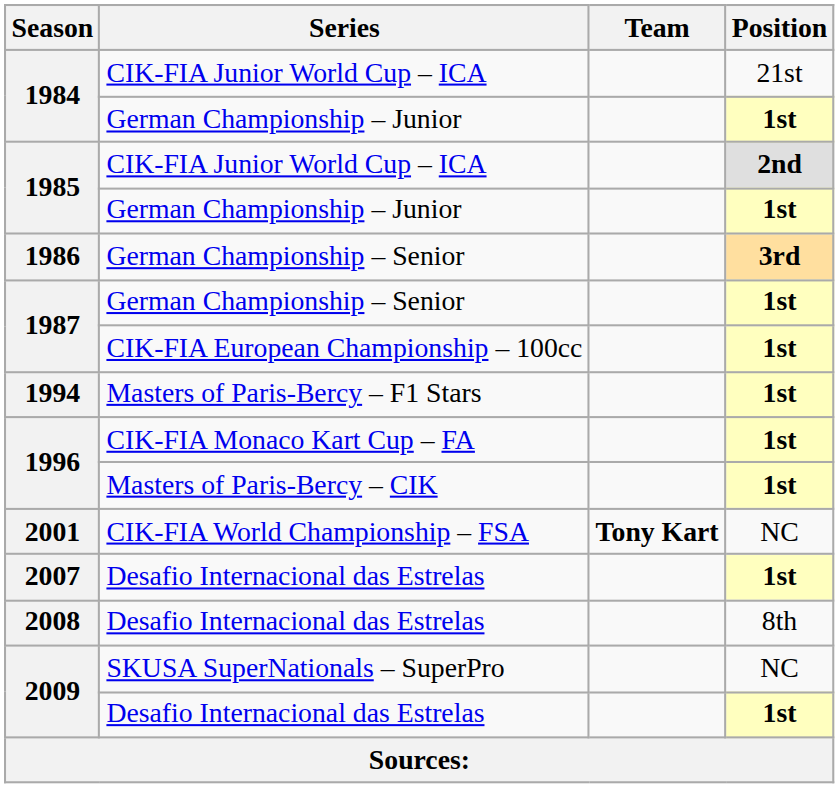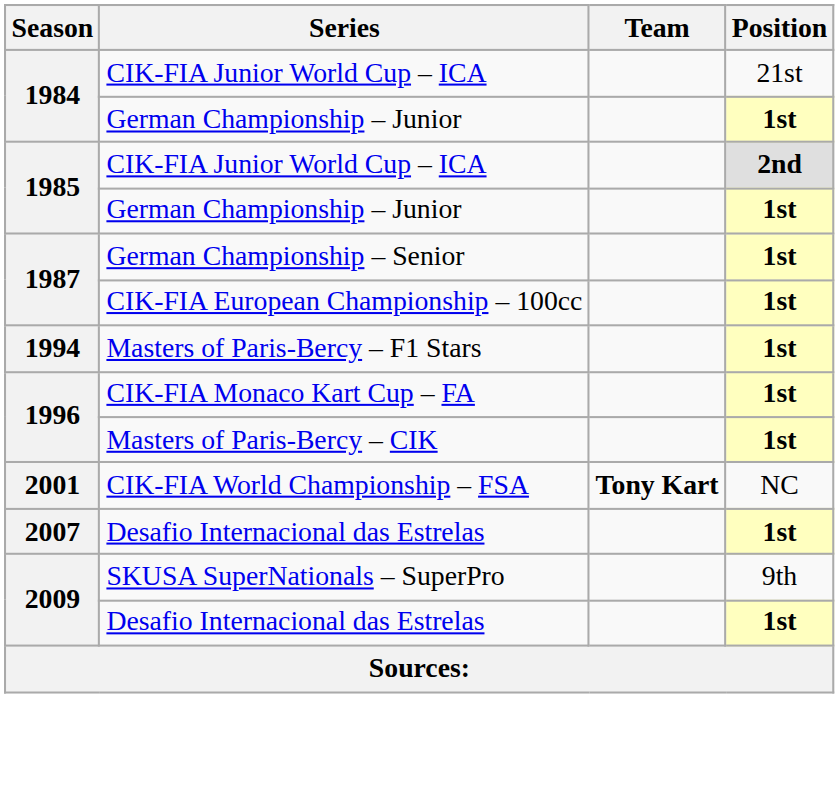- row: 1986 | German Championship – Senior | 3rd
- row: 2008 | Desafio Internacional das Estrelas | 8th
2009 / SKUSA SuperNationals – SuperPro | Position: NC -> 9th
